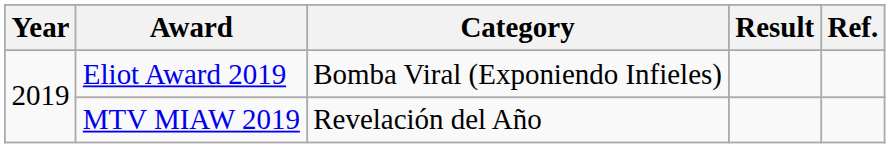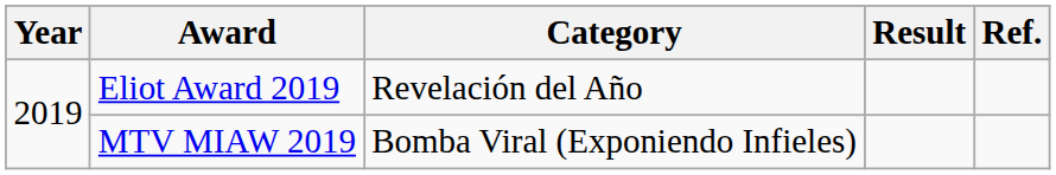Eliot Award 2019 | Category: Bomba Viral (Exponiendo Infieles) -> Revelación del Año
MTV MIAW 2019 | Category: Revelación del Año -> Bomba Viral (Exponiendo Infieles)
